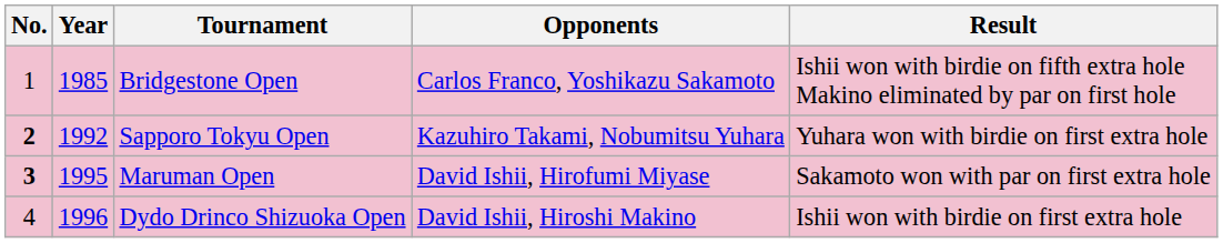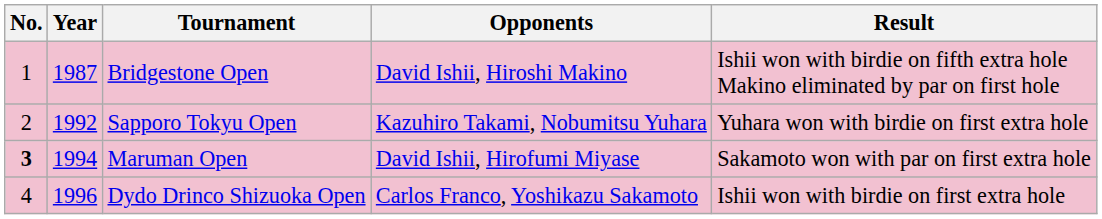Bridgestone Open | Year: 1985 -> 1987
Bridgestone Open | Opponents: Carlos Franco, Yoshikazu Sakamoto -> David Ishii, Hiroshi Makino
Sapporo Tokyu Open | No.: bold -> normal
Maruman Open | Year: 1995 -> 1994
Dydo Drinco Shizuoka Open | Opponents: David Ishii, Hiroshi Makino -> Carlos Franco, Yoshikazu Sakamoto
